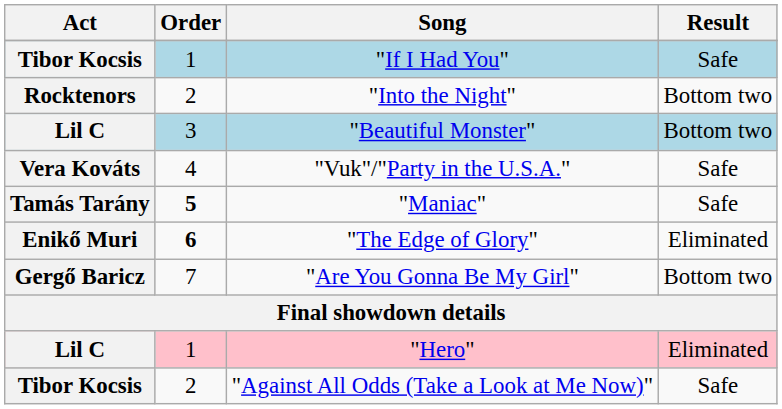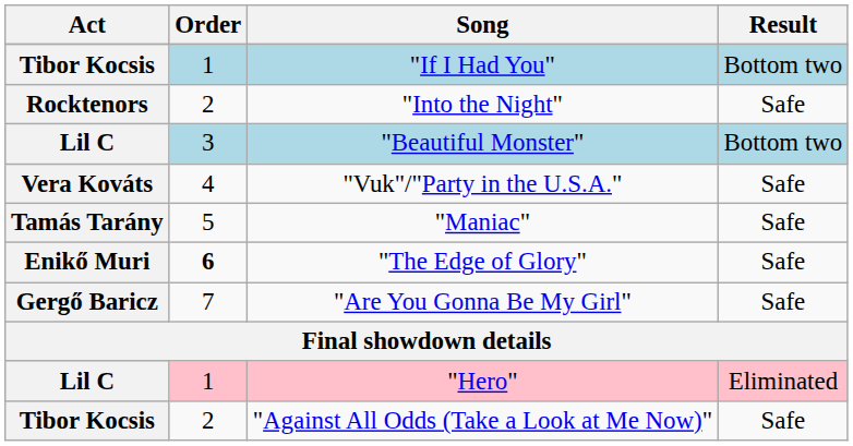"If I Had You" | Result: Safe -> Bottom two
"Into the Night" | Result: Bottom two -> Safe
"Maniac" | Order: bold -> normal
"The Edge of Glory" | Result: Eliminated -> Safe
"Are You Gonna Be My Girl" | Result: Bottom two -> Safe
